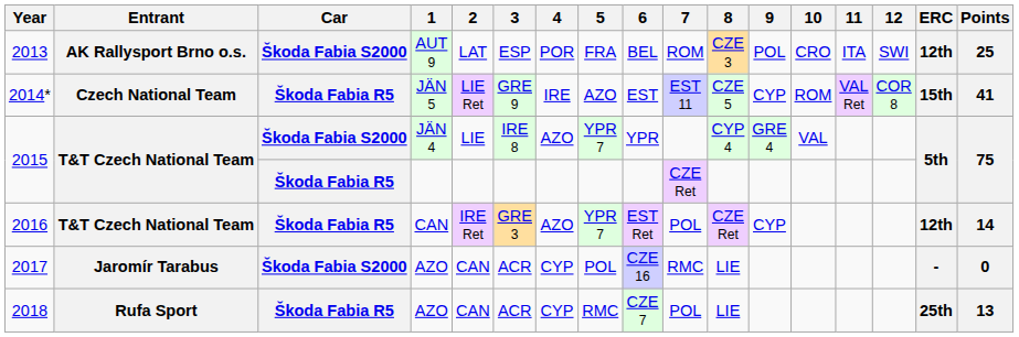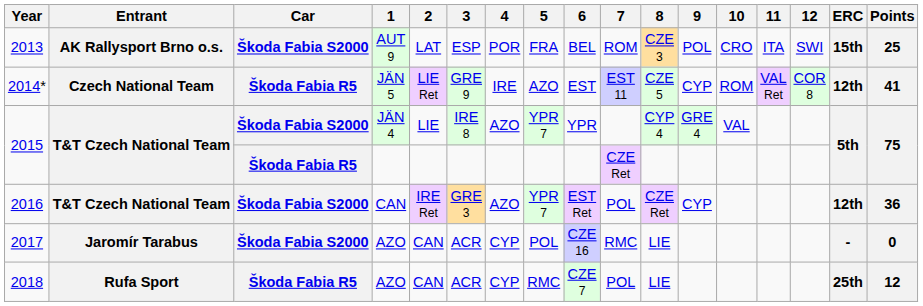2013 | ERC: 12th -> 15th
2014* | ERC: 15th -> 12th
2016 | Car: Škoda Fabia R5 -> Škoda Fabia S2000
2016 | Points: 14 -> 36
2018 | Points: 13 -> 12
